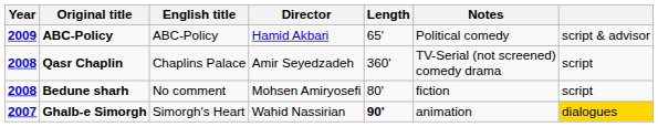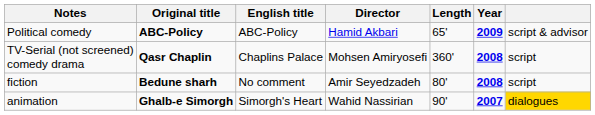columns swapped: Year <-> Notes
Qasr Chaplin | Director: Amir Seyedzadeh -> Mohsen Amiryosefi
Bedune sharh | Director: Mohsen Amiryosefi -> Amir Seyedzadeh
Ghalb-e Simorgh | Length: bold -> normal
